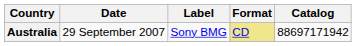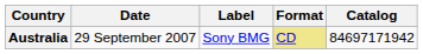Australia | Catalog: 88697171942 -> 84697171942
